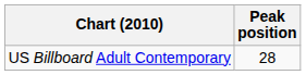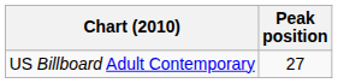US Billboard Adult Contemporary | Peak position: 28 -> 27
